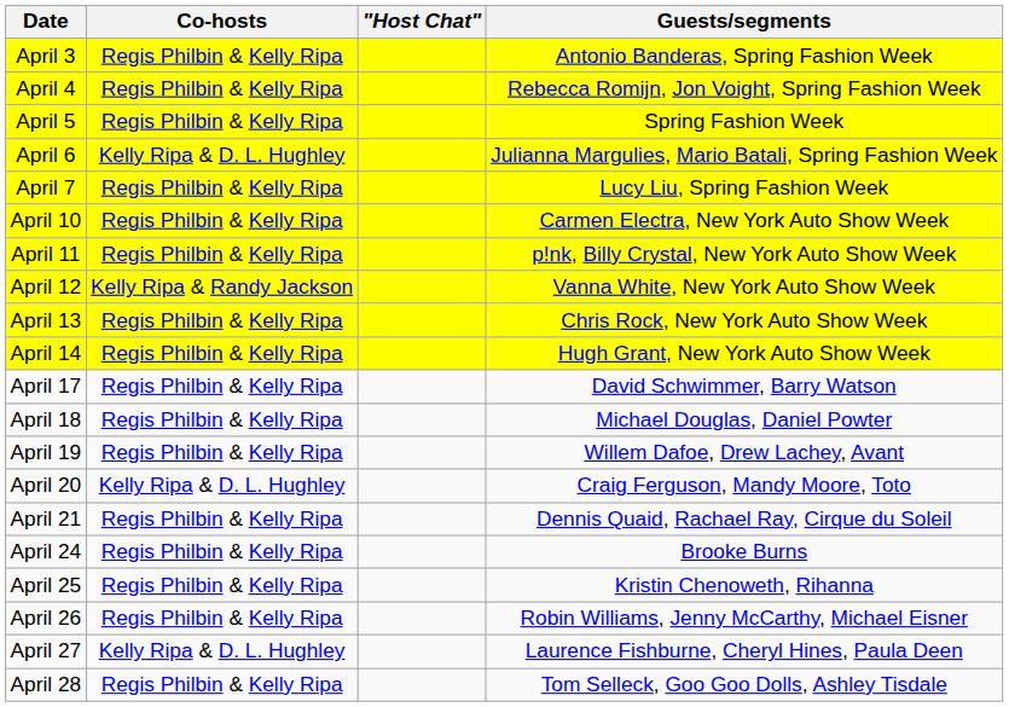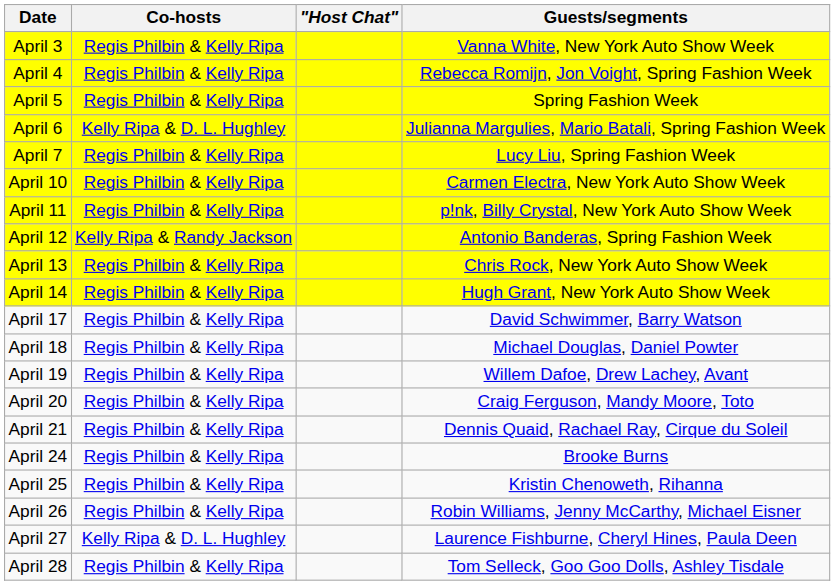April 3 | Guests/segments: Antonio Banderas, Spring Fashion Week -> Vanna White, New York Auto Show Week
April 12 | Guests/segments: Vanna White, New York Auto Show Week -> Antonio Banderas, Spring Fashion Week
April 20 | Co-hosts: Kelly Ripa & D. L. Hughley -> Regis Philbin & Kelly Ripa
